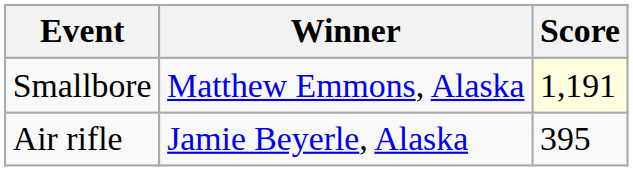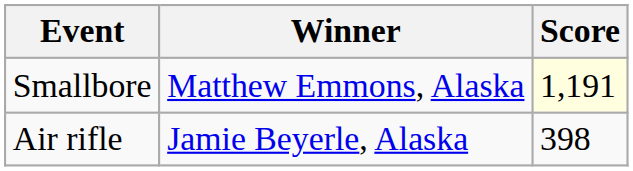Air rifle | Score: 395 -> 398
